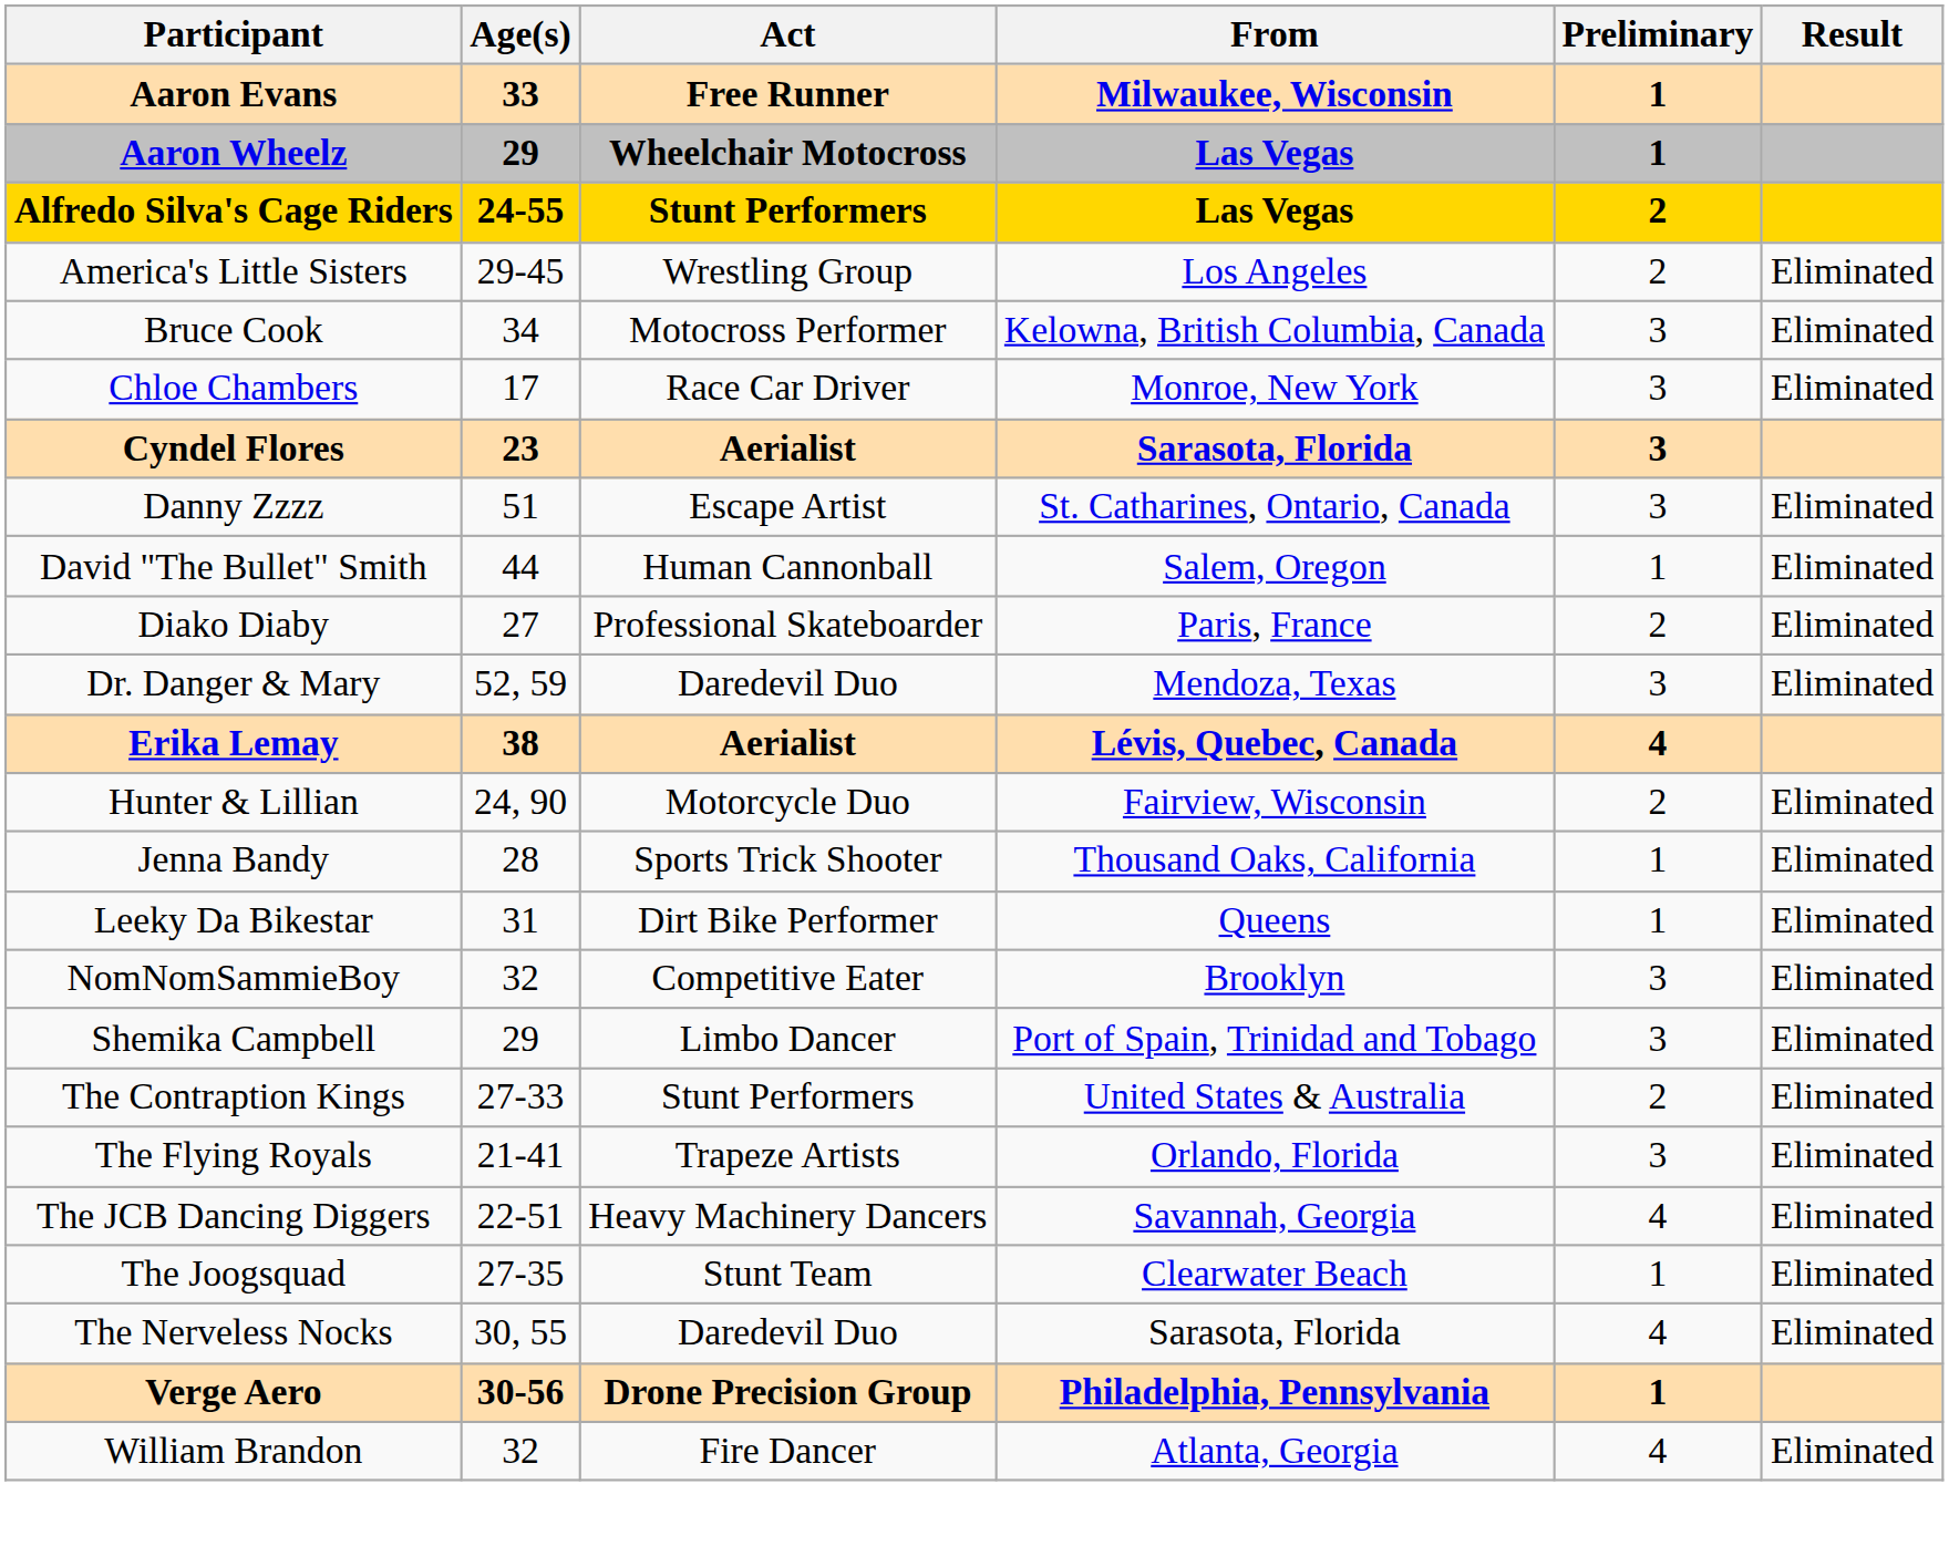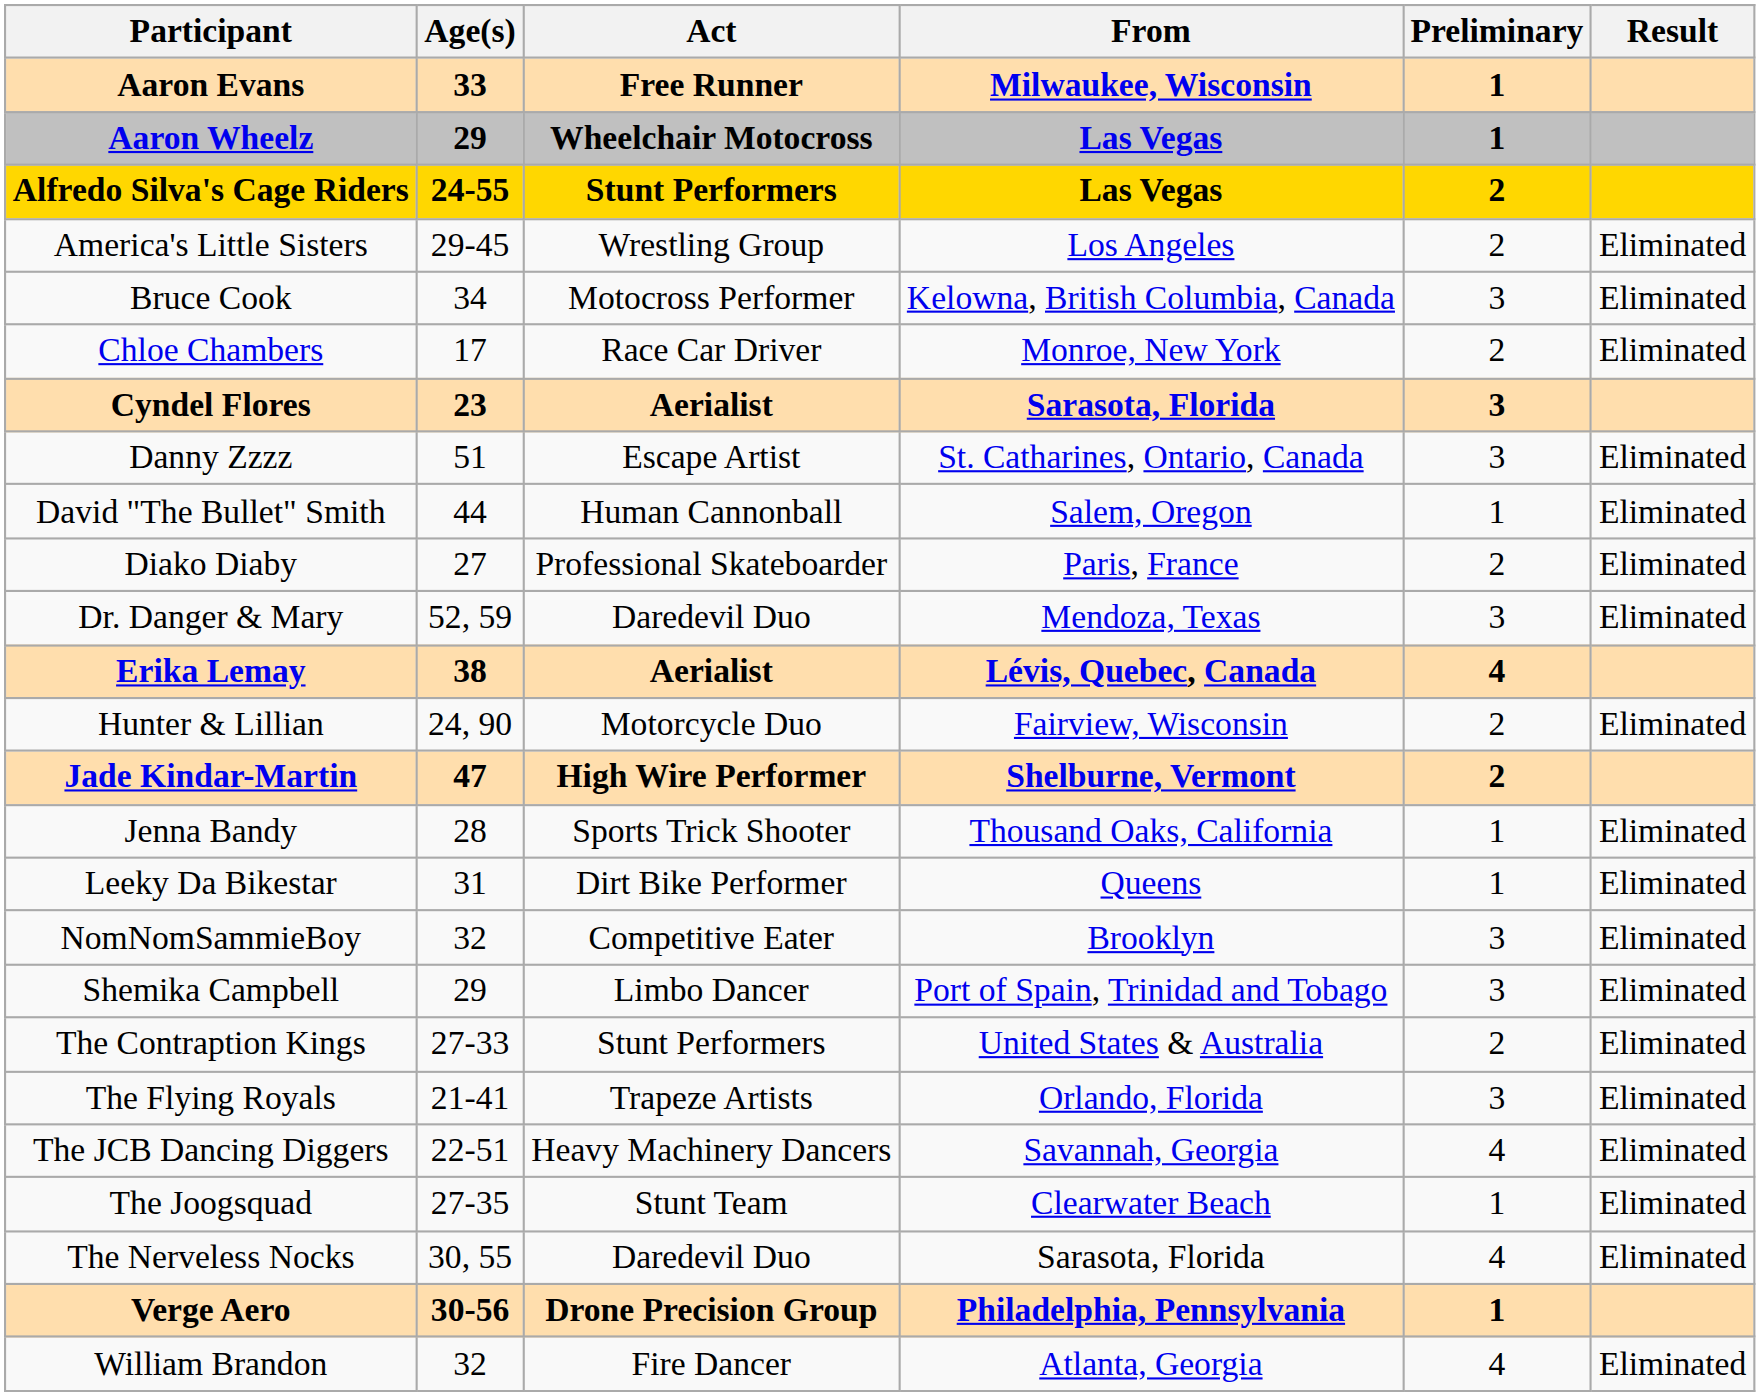Chloe Chambers | Preliminary: 3 -> 2
+ row: Jade Kindar-Martin | 47 | High Wire Performer | Shelburne, Vermont | 2
